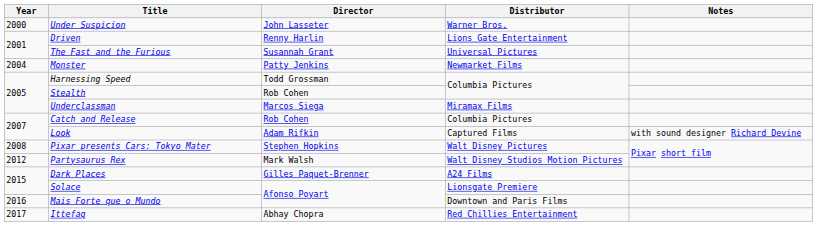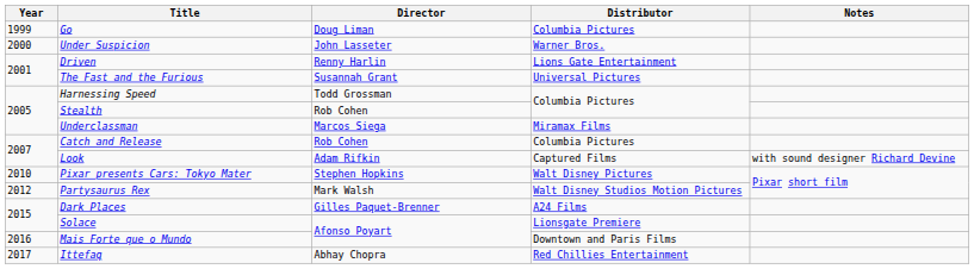+ row: 1999 | Go | Doug Liman | Columbia Pictures
- row: 2004 | Monster | Patty Jenkins | Newmarket Films
Pixar presents Cars: Tokyo Mater | Year: 2008 -> 2010
